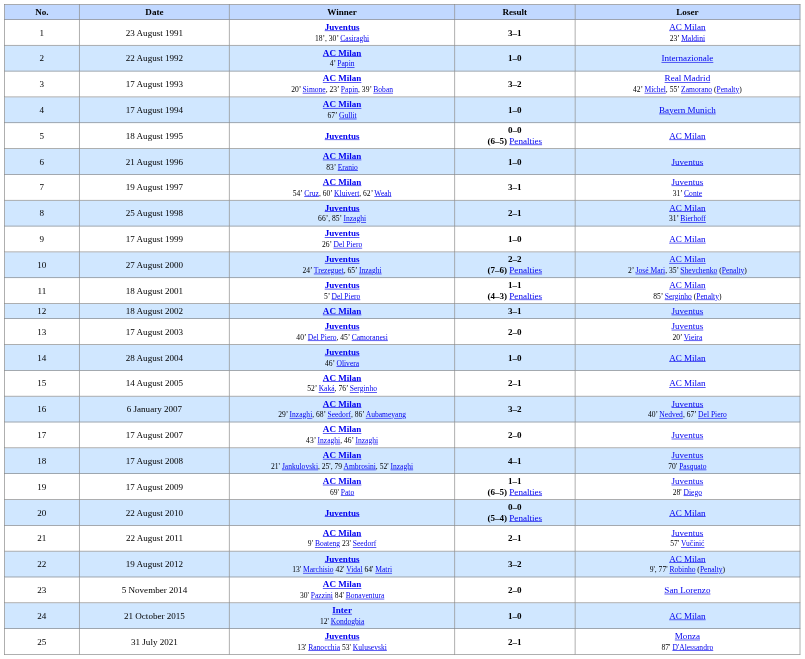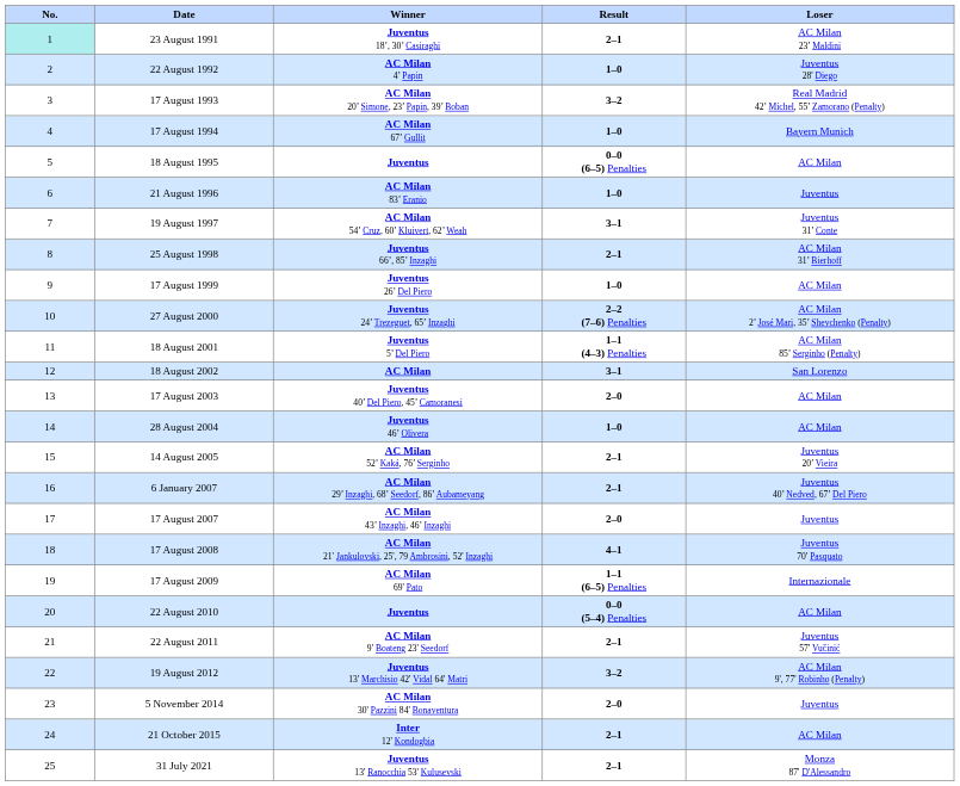23 August 1991 | No.: no background -> paleturquoise background
23 August 1991 | Result: 3–1 -> 2–1
22 August 1992 | Loser: Internazionale -> Juventus 28' Diego
18 August 2002 | Loser: Juventus -> San Lorenzo
17 August 2003 | Loser: Juventus 20’ Vieira -> AC Milan
14 August 2005 | Loser: AC Milan -> Juventus 20’ Vieira
6 January 2007 | Result: 3–2 -> 2–1
17 August 2009 | Loser: Juventus 28' Diego -> Internazionale
5 November 2014 | Loser: San Lorenzo -> Juventus
21 October 2015 | Result: 1–0 -> 2–1
